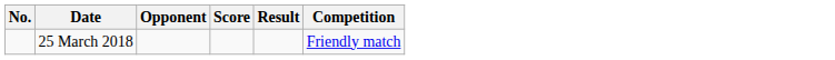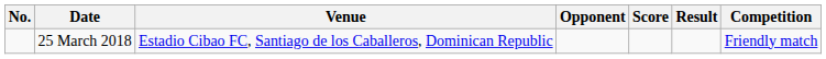+ column: Venue | Estadio Cibao FC, Santiago de los Caballeros, Dominican Republic
